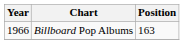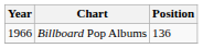Billboard Pop Albums | Position: 163 -> 136
